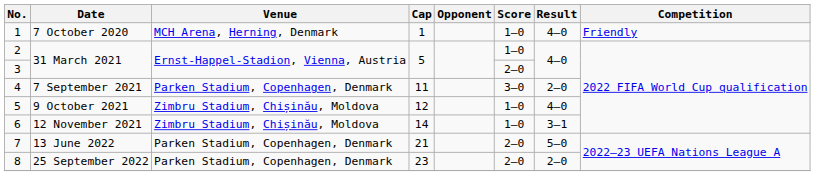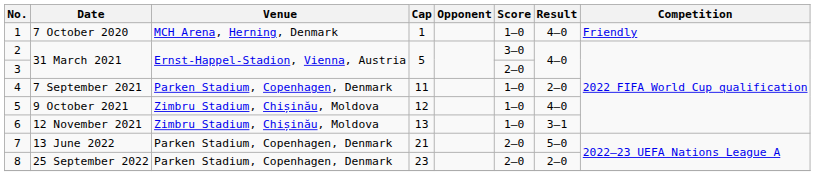2 | Score: 1–0 -> 3–0
4 | Score: 3–0 -> 1–0
6 | Cap: 14 -> 13
